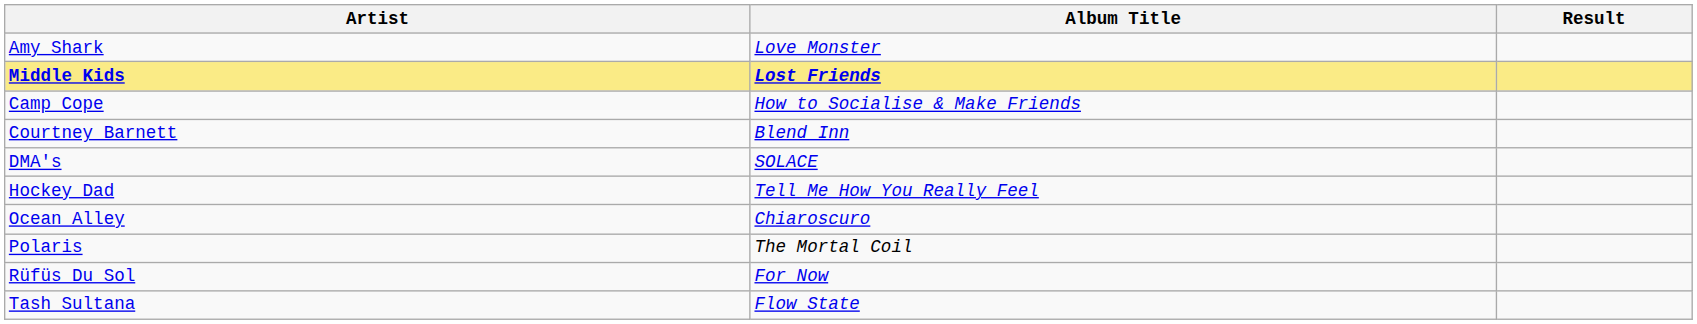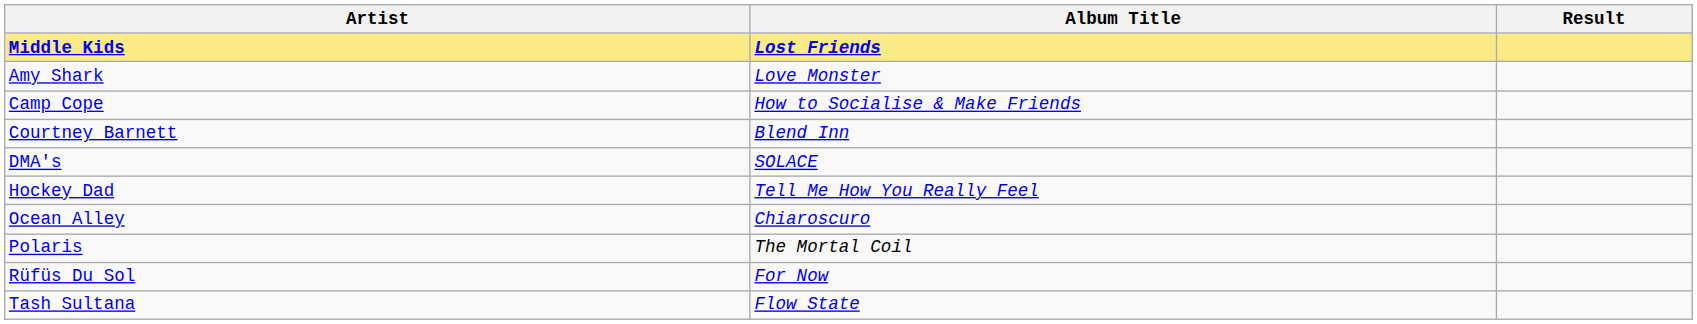rows swapped: Middle Kids <-> Amy Shark
